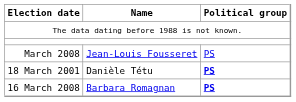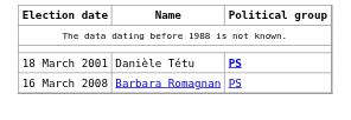- row: March 2008 | Jean-Louis Fousseret | PS
16 March 2008 | Political group: bold -> normal
